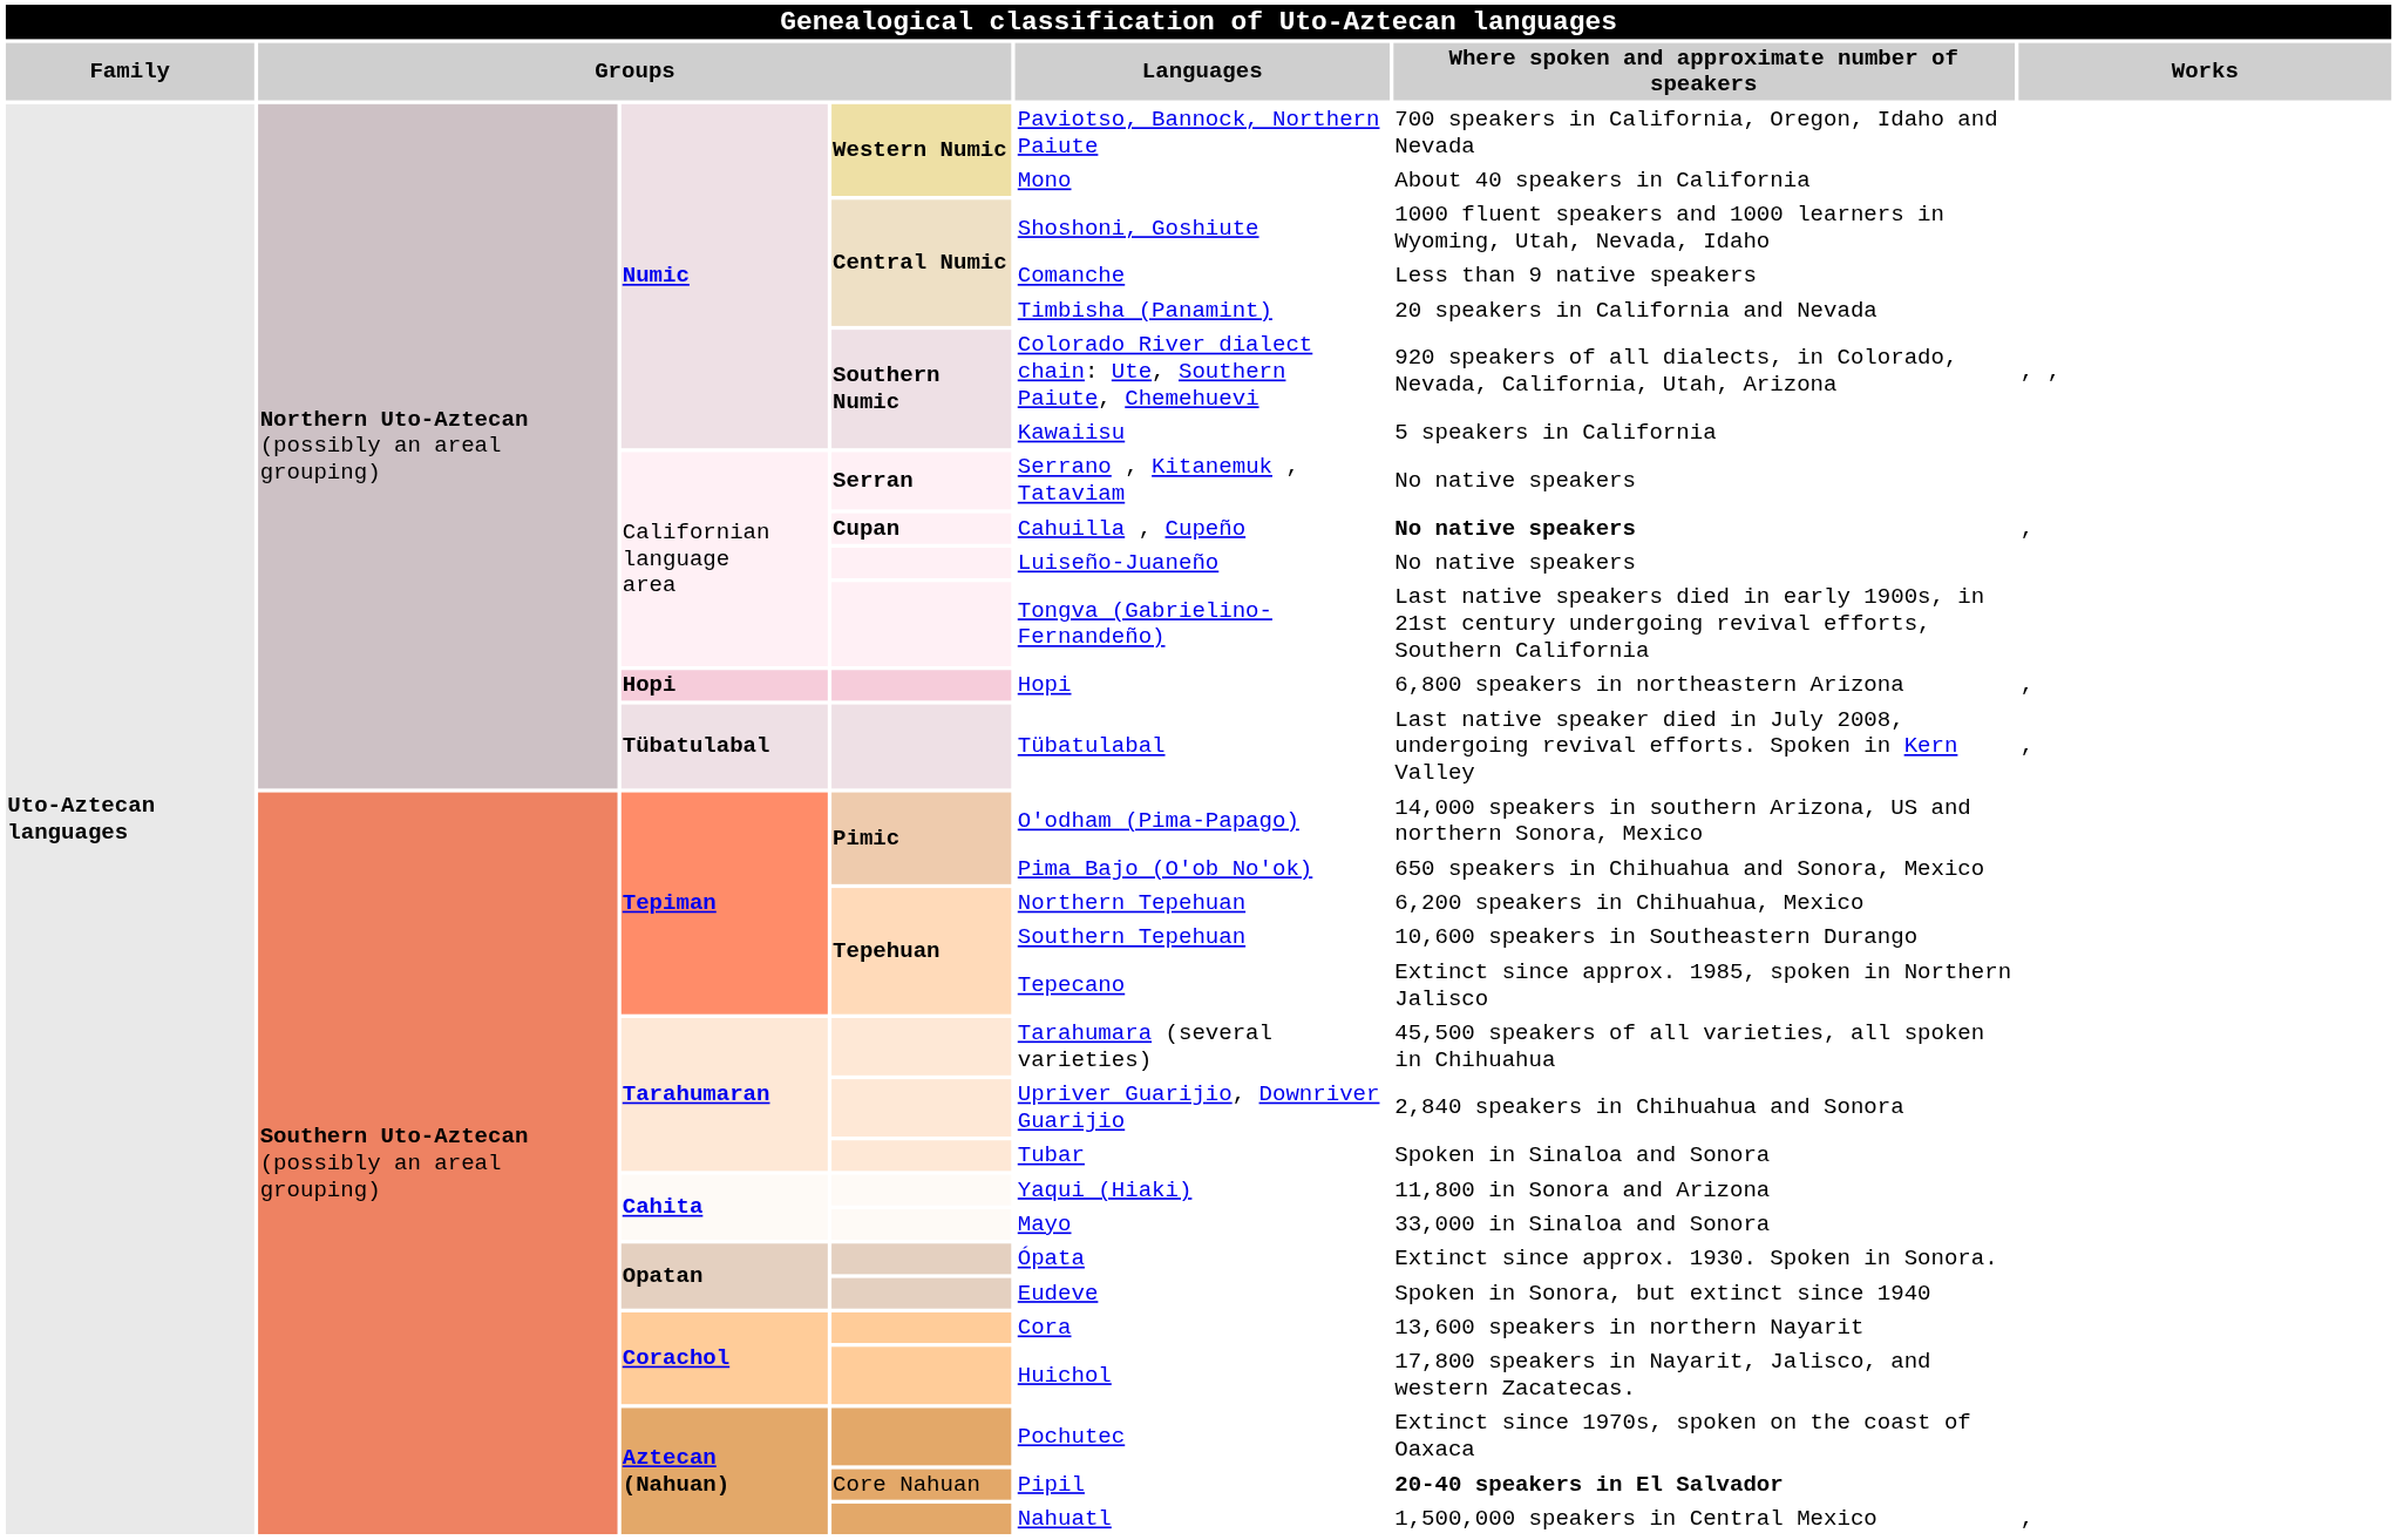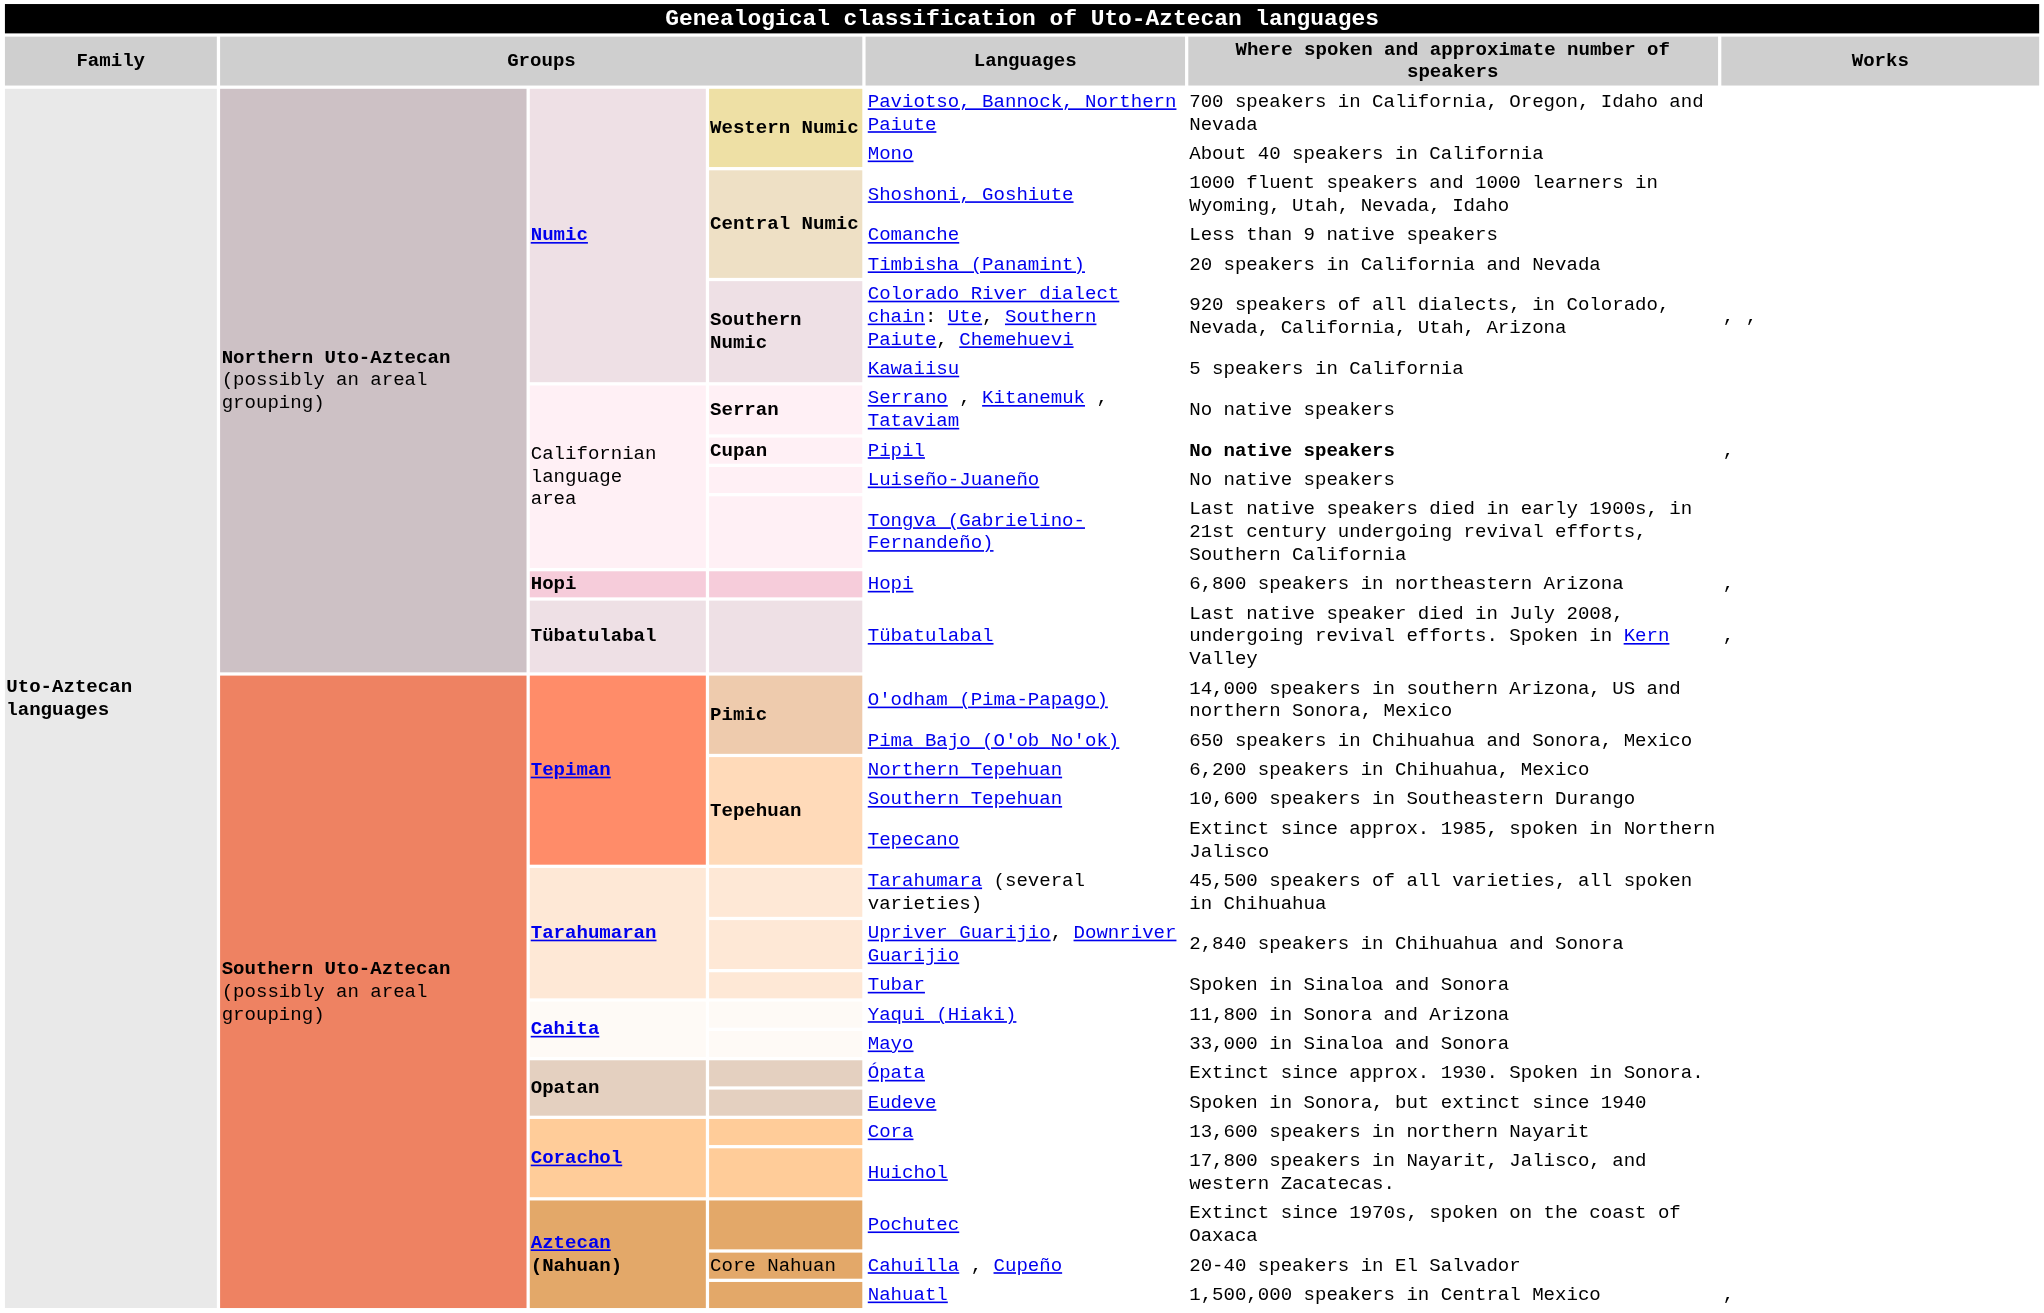Californian language area / Cupan | column 5: Cahuilla , Cupeño -> Pipil
Aztecan (Nahuan) / Core Nahuan | column 5: Pipil -> Cahuilla , Cupeño
Aztecan (Nahuan) / Core Nahuan | column 6: bold -> normal
